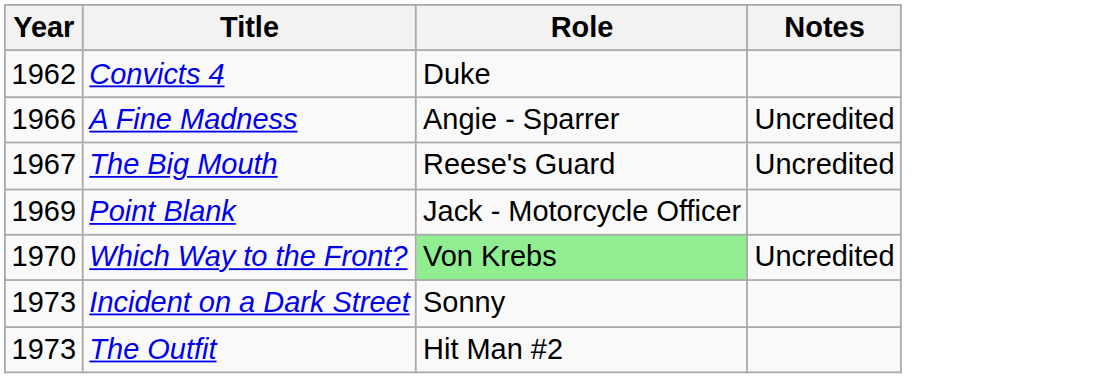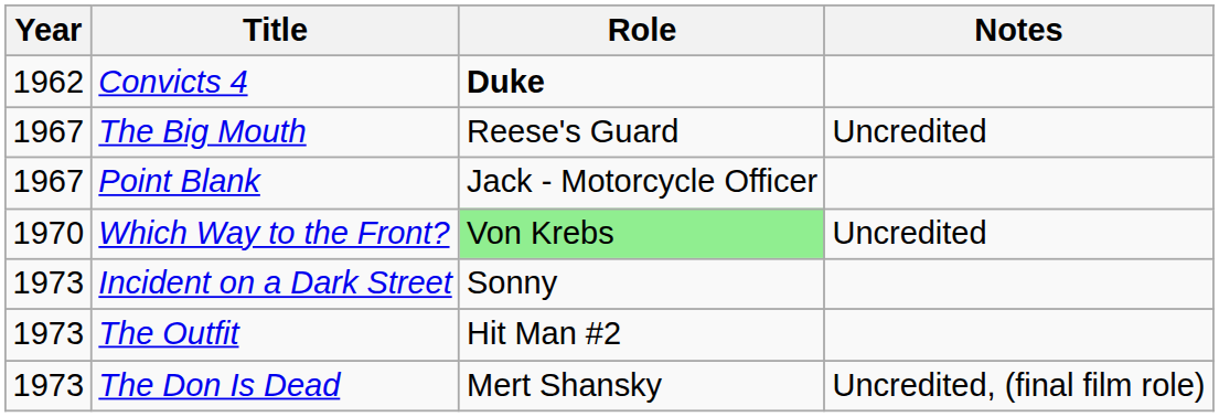Convicts 4 | Role: normal -> bold
- row: 1966 | A Fine Madness | Angie - Sparrer | Uncredited
Point Blank | Year: 1969 -> 1967
+ row: 1973 | The Don Is Dead | Mert Shansky | Uncredited, (final film role)
